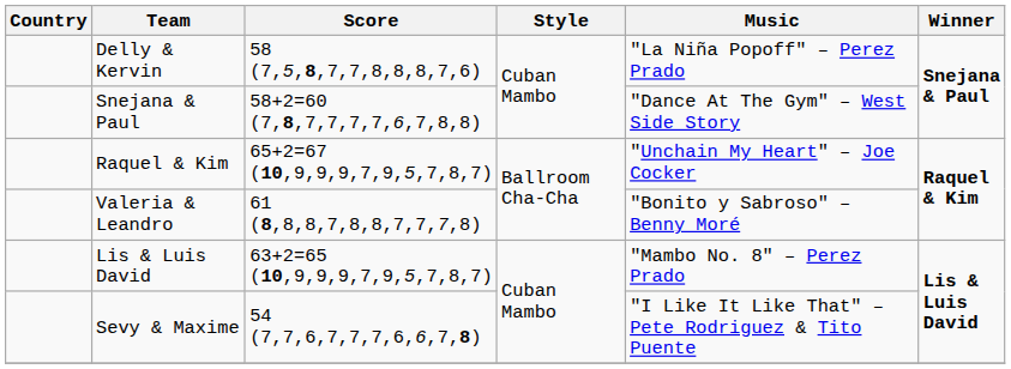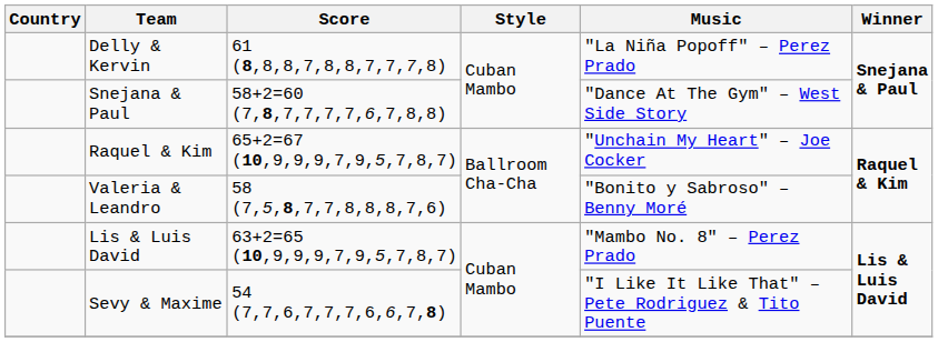Delly & Kervin | Score: 58 (7,5,8,7,7,8,8,8,7,6) -> 61 (8,8,8,7,8,8,7,7,7,8)
Valeria & Leandro | Score: 61 (8,8,8,7,8,8,7,7,7,8) -> 58 (7,5,8,7,7,8,8,8,7,6)
